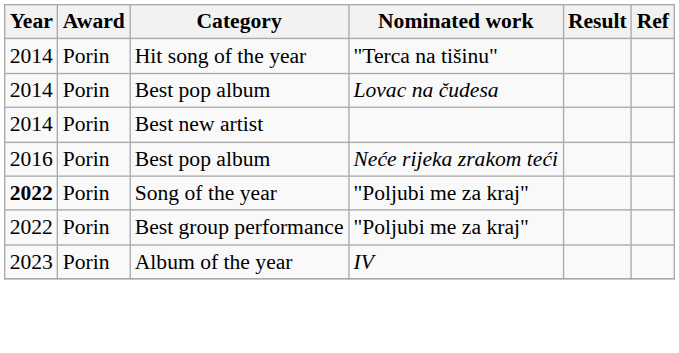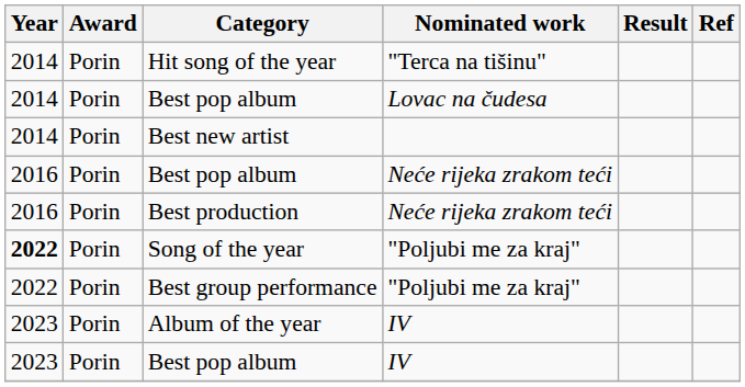+ row: 2016 | Porin | Best production | Neće rijeka zrakom teći
+ row: 2023 | Porin | Best pop album | IV
